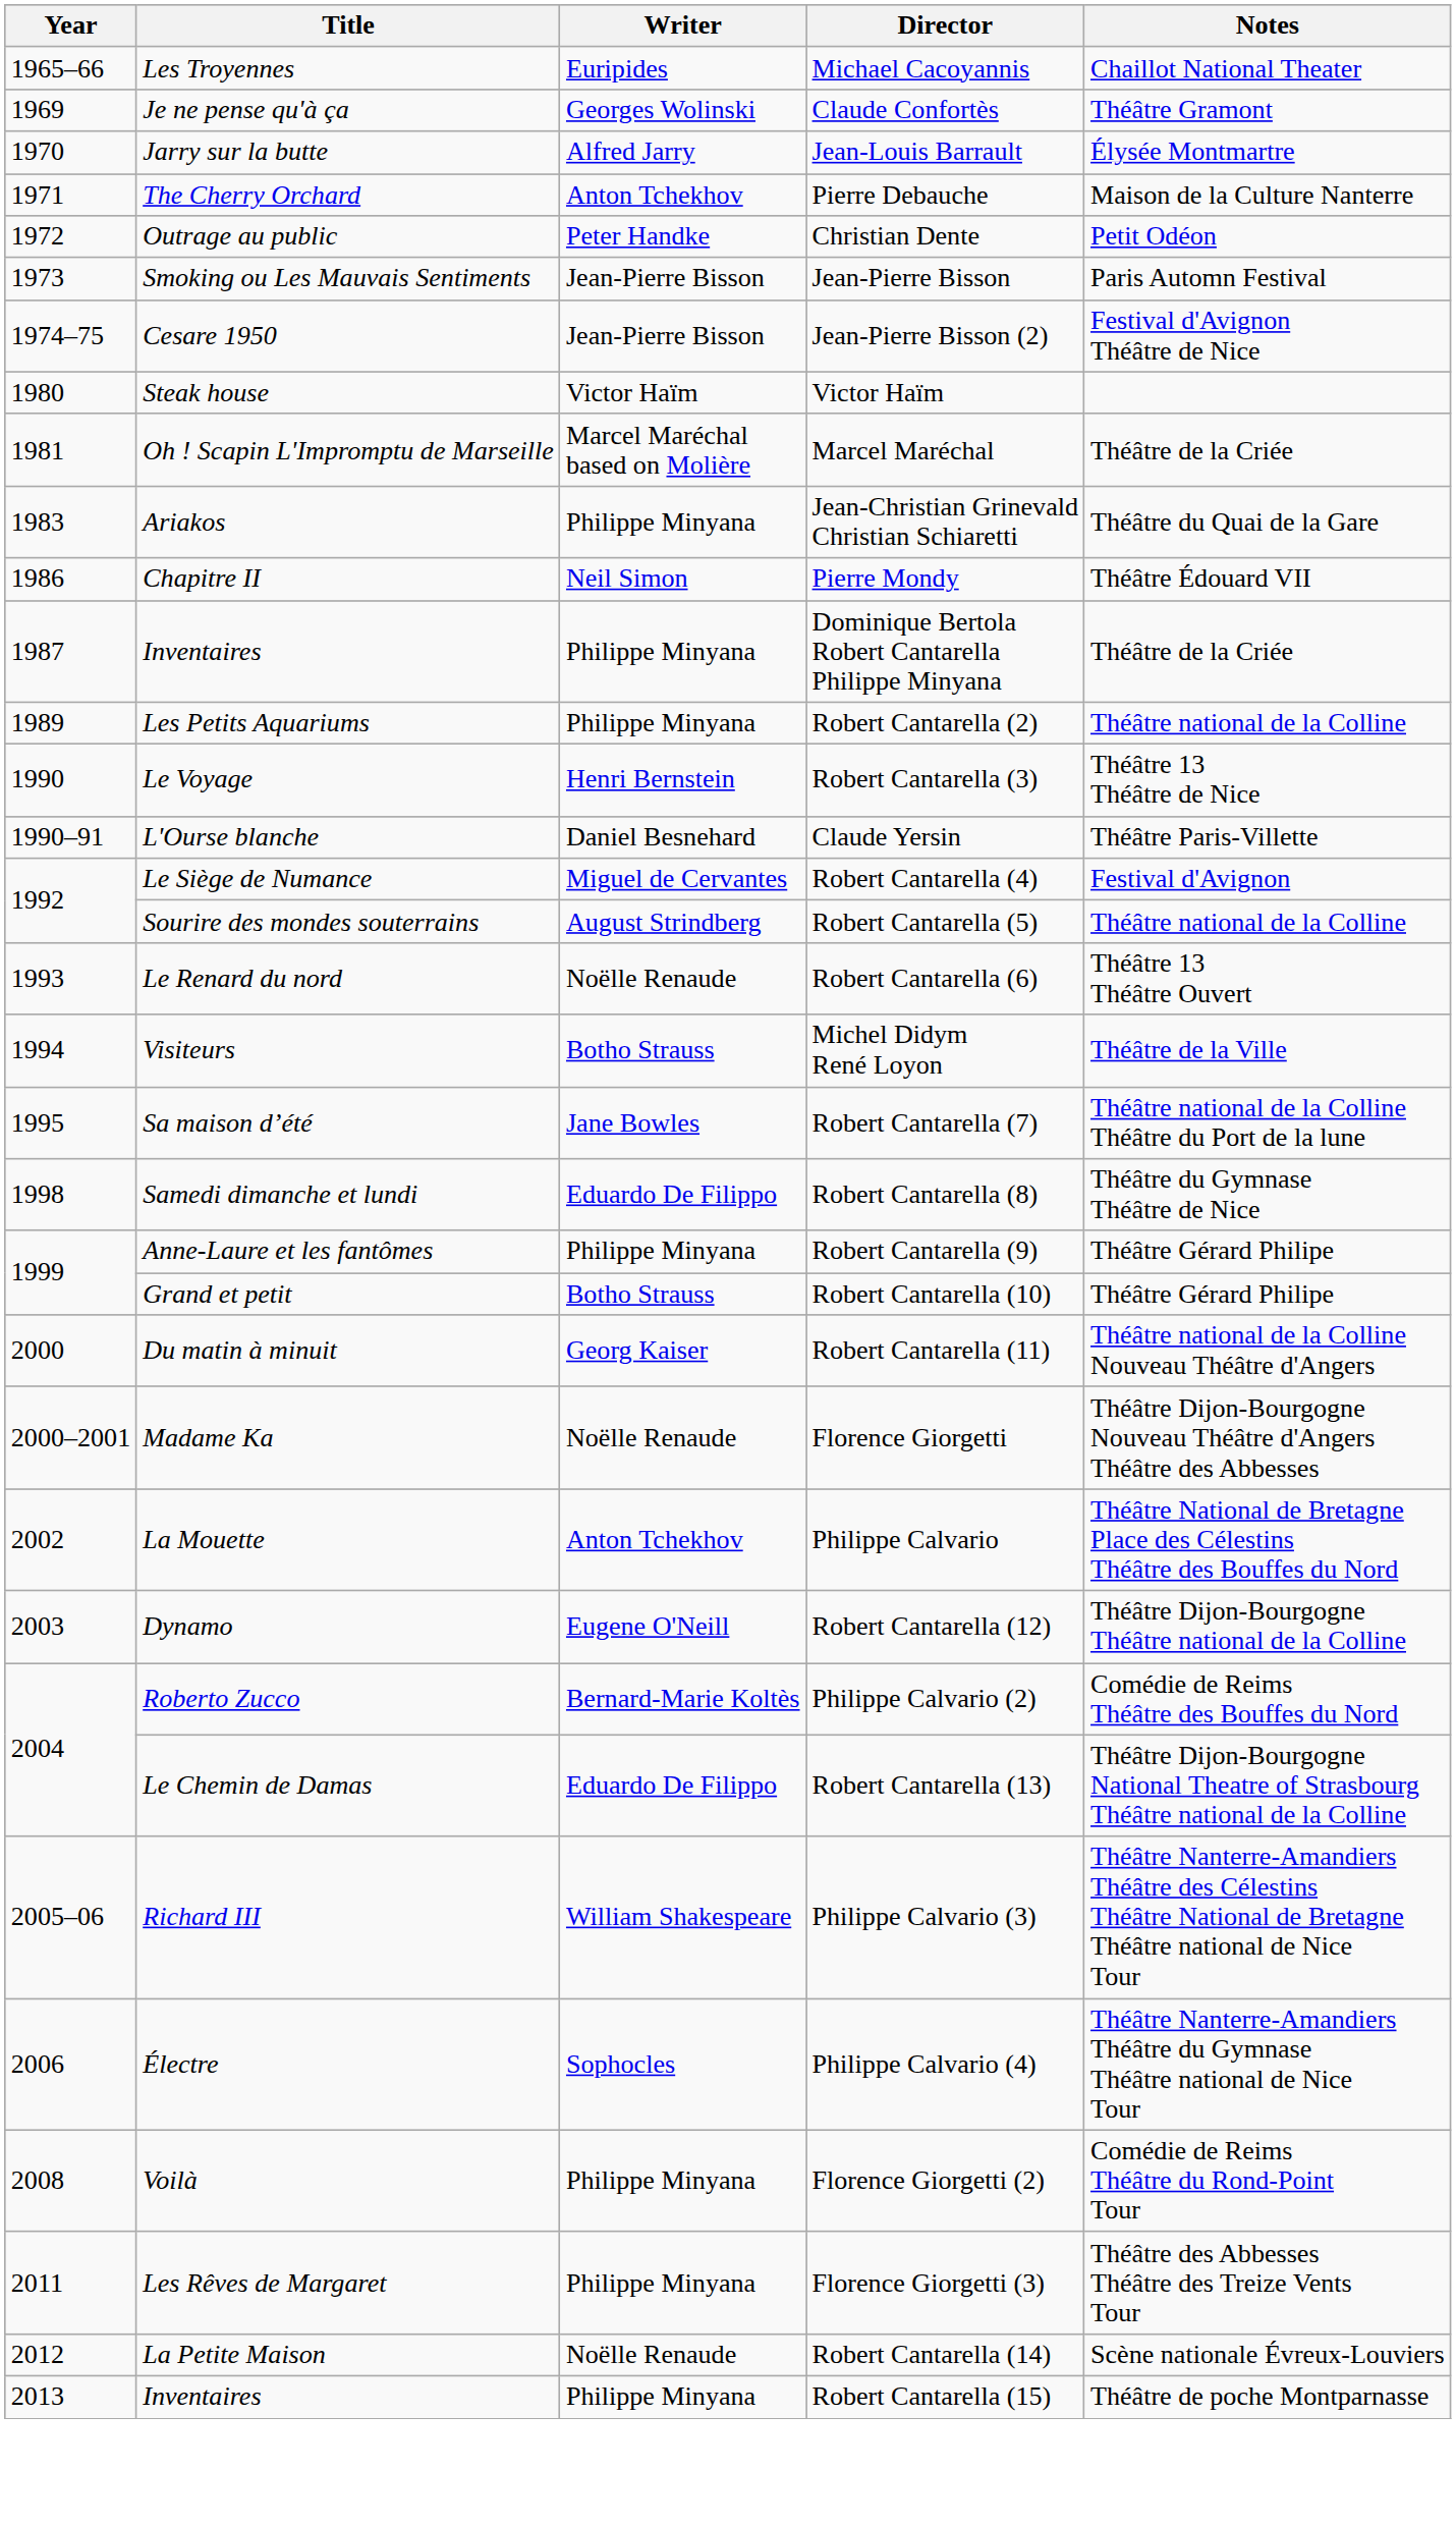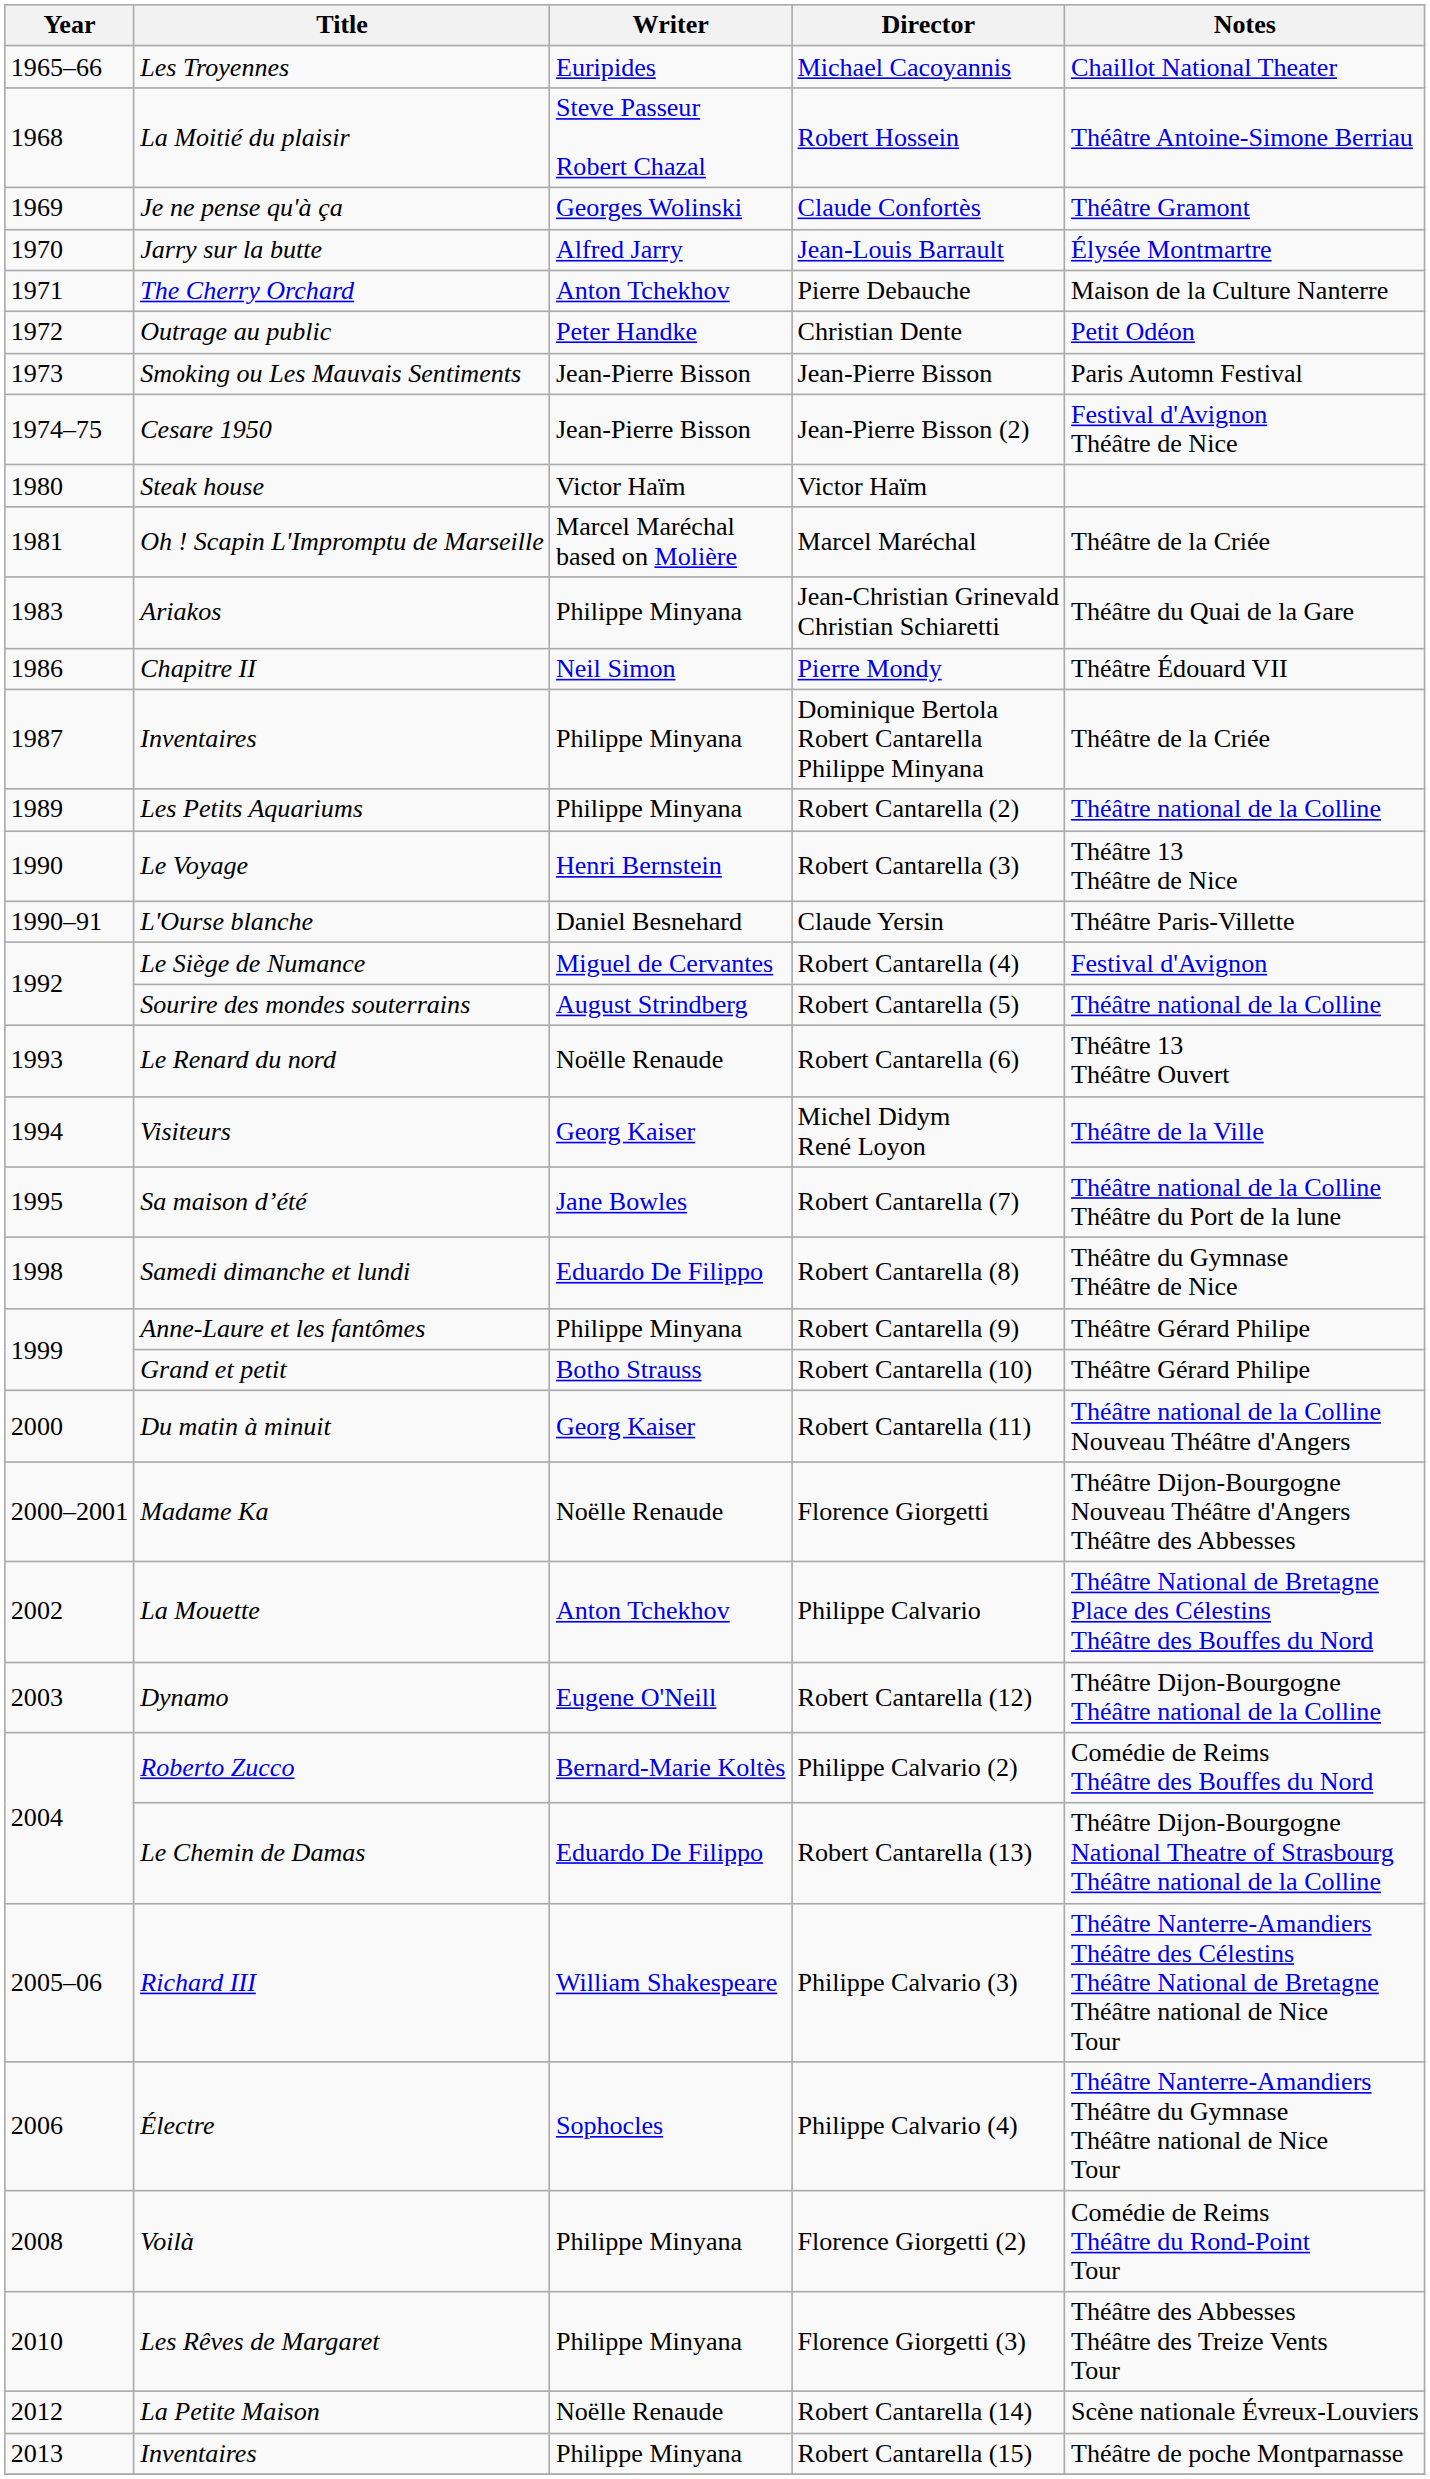+ row: 1968 | La Moitié du plaisir | Steve Passeur Robert Chazal | Robert Hossein | Théâtre Antoine-Simone Berriau
Michel Didym René Loyon | Writer: Botho Strauss -> Georg Kaiser
Florence Giorgetti (3) | Year: 2011 -> 2010
